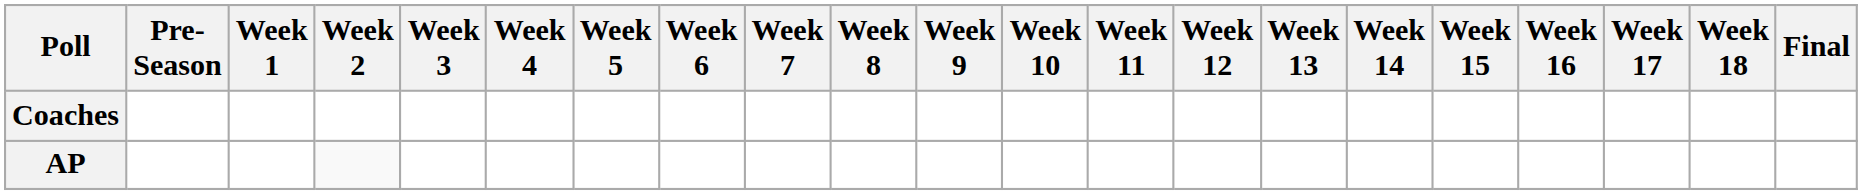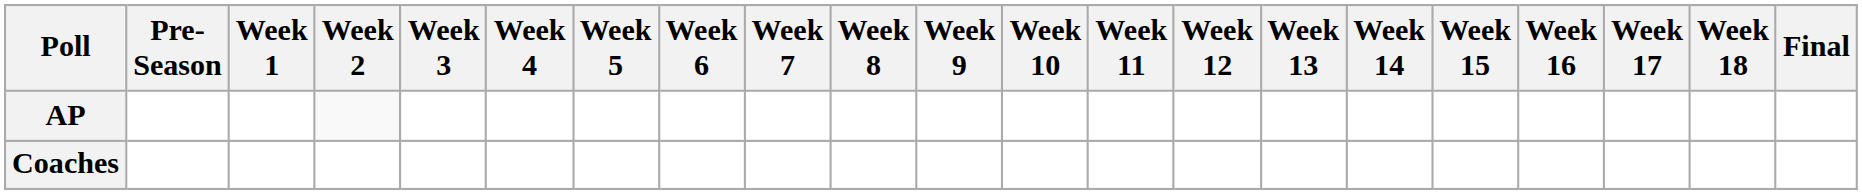rows swapped: AP <-> Coaches
